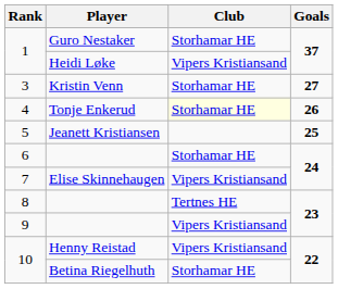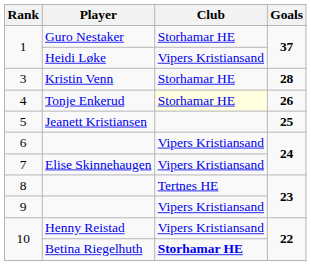3 | Goals: 27 -> 28
6 | Club: Storhamar HE -> Vipers Kristiansand
10 / Betina Riegelhuth | Club: normal -> bold
